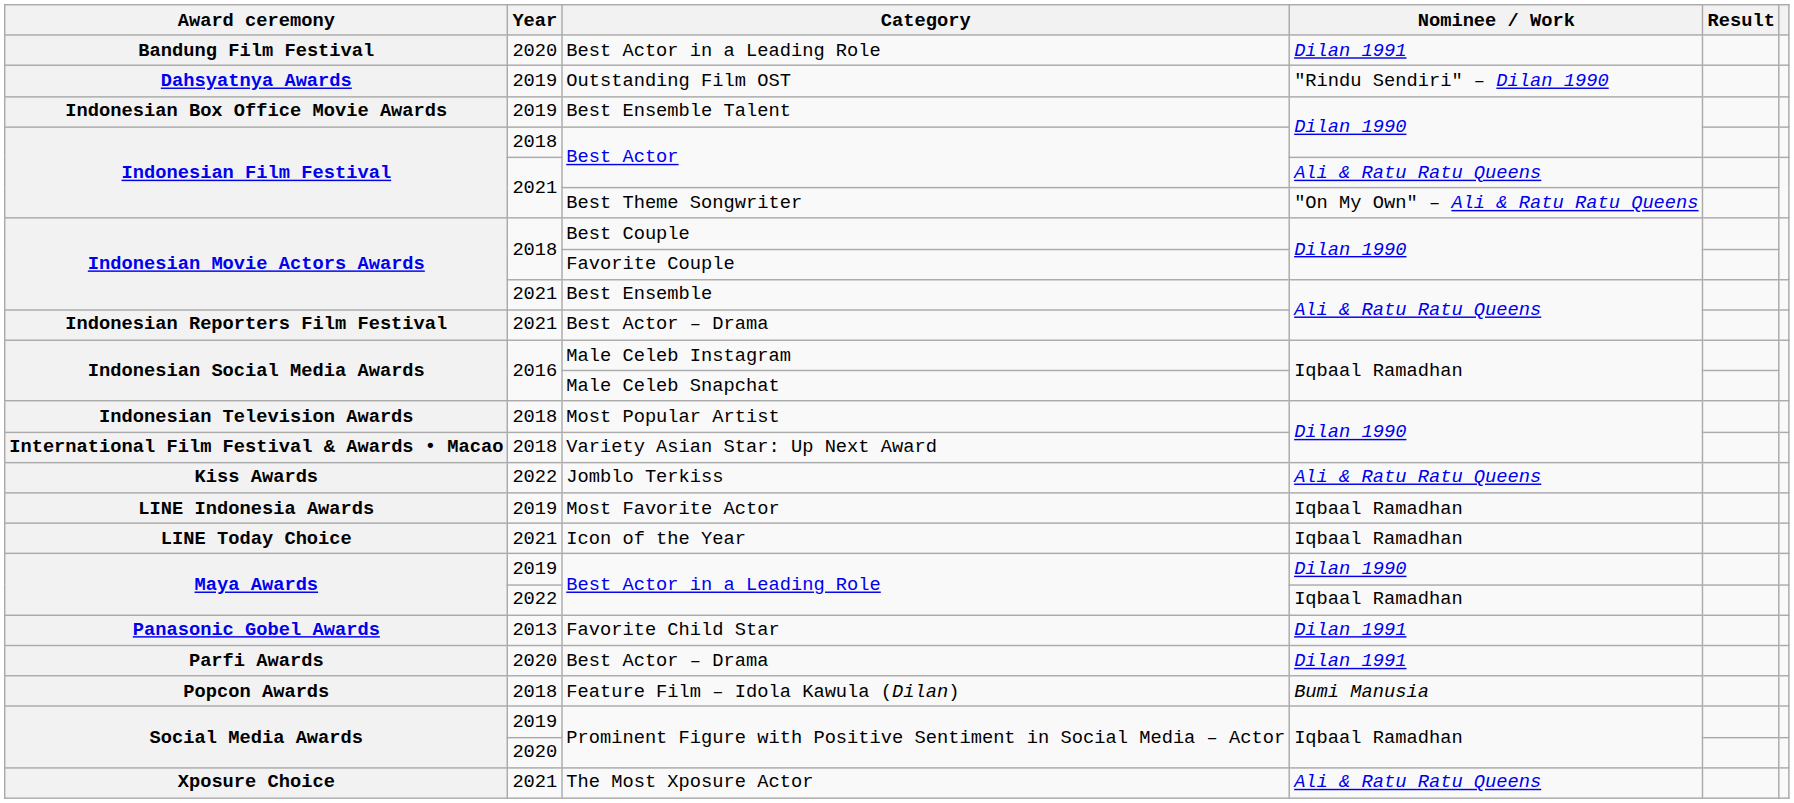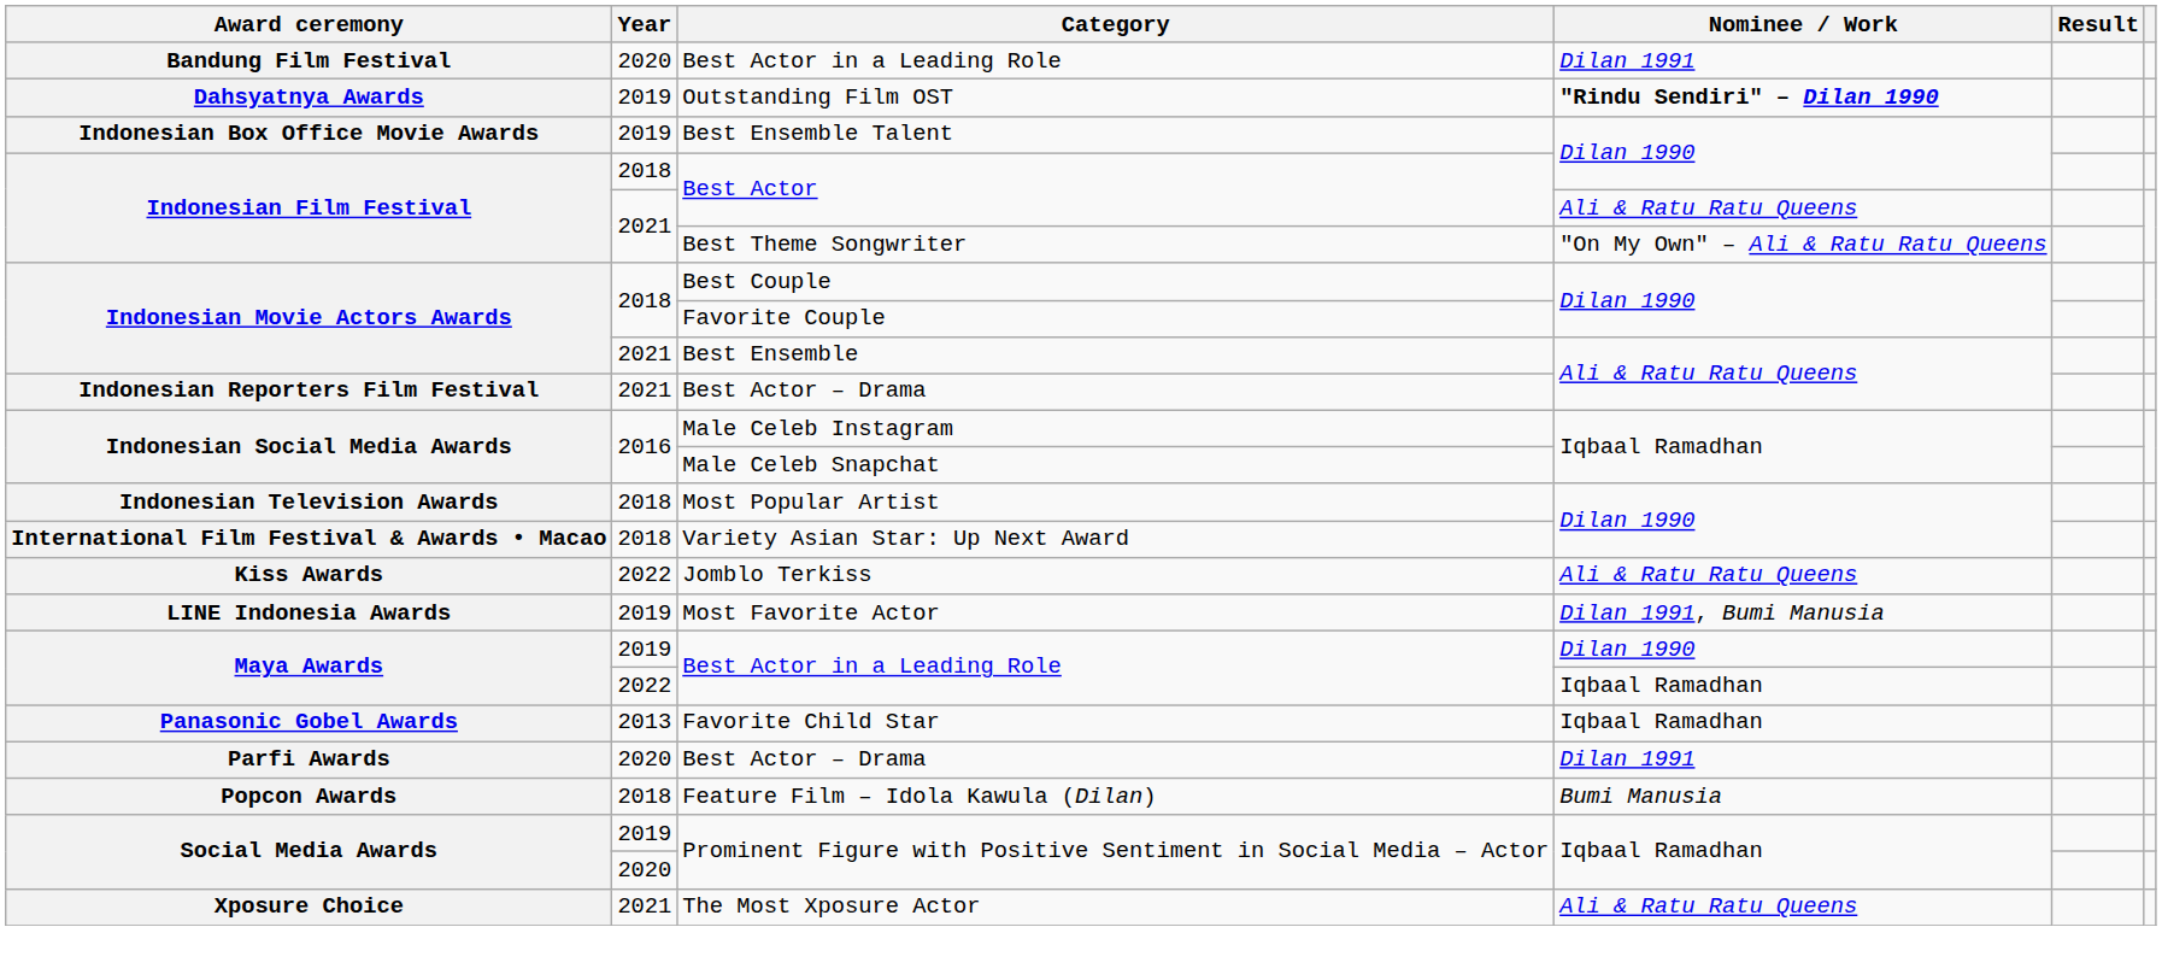Outstanding Film OST | Nominee / Work: normal -> bold
Most Favorite Actor | Nominee / Work: Iqbaal Ramadhan -> Dilan 1991, Bumi Manusia
- row: LINE Today Choice | 2021 | Icon of the Year | Iqbaal Ramadhan
Favorite Child Star | Nominee / Work: Dilan 1991 -> Iqbaal Ramadhan
